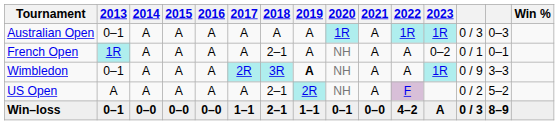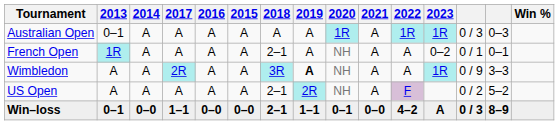columns swapped: 2015 <-> 2017
Wimbledon | 2013: 0–1 -> A
